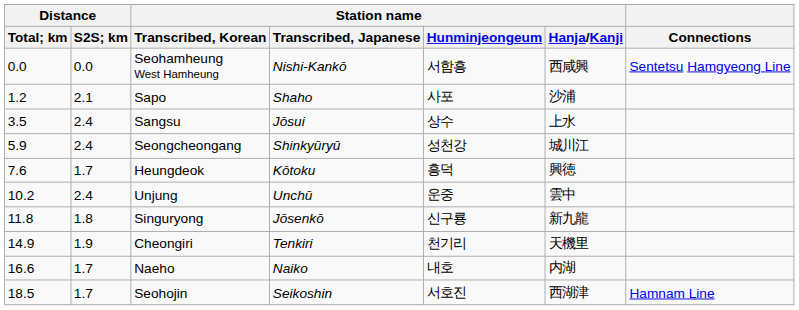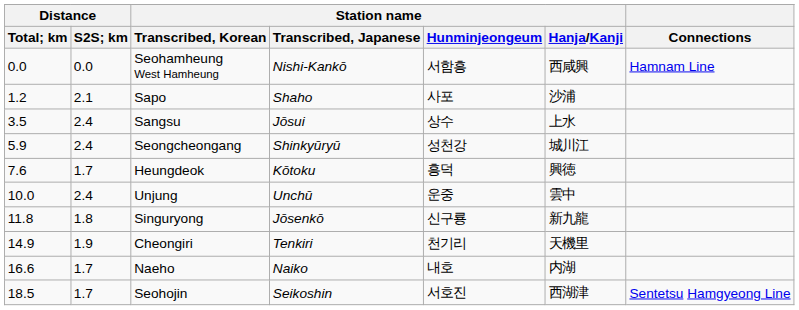Seohamheung West Hamheung | Connections: Sentetsu Hamgyeong Line -> Hamnam Line
Unjung | Distance / Total; km: 10.2 -> 10.0
Seohojin | Connections: Hamnam Line -> Sentetsu Hamgyeong Line
